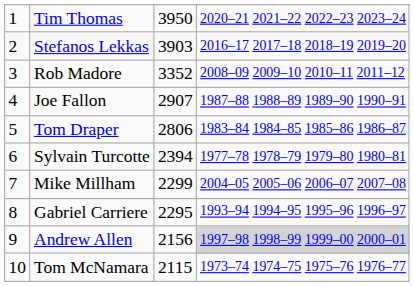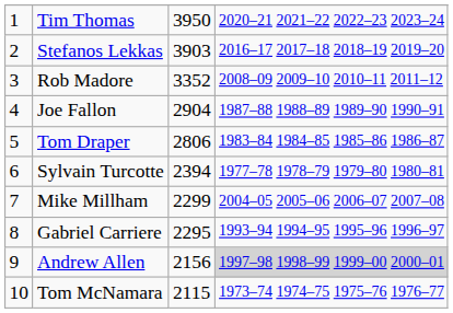Joe Fallon | column 3: 2907 -> 2904
